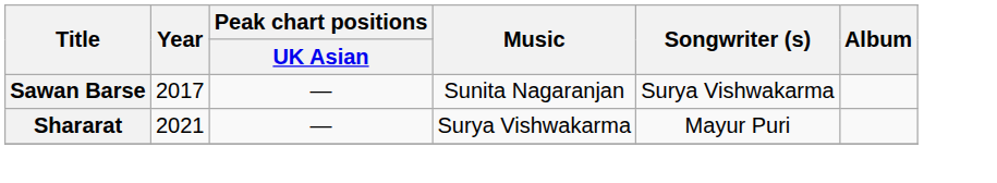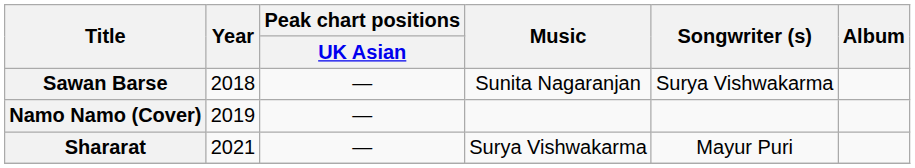Sawan Barse | Year: 2017 -> 2018
+ row: Namo Namo (Cover) | 2019 | —
